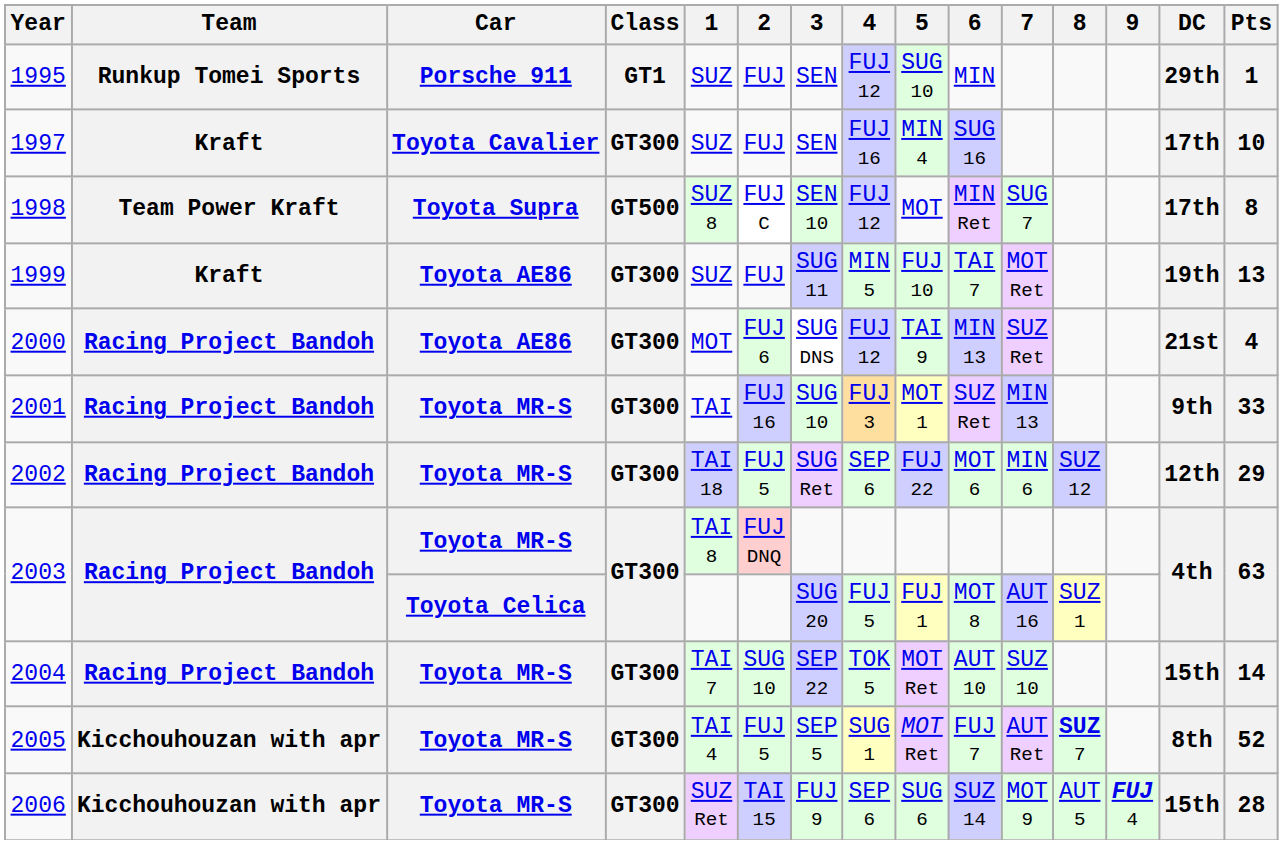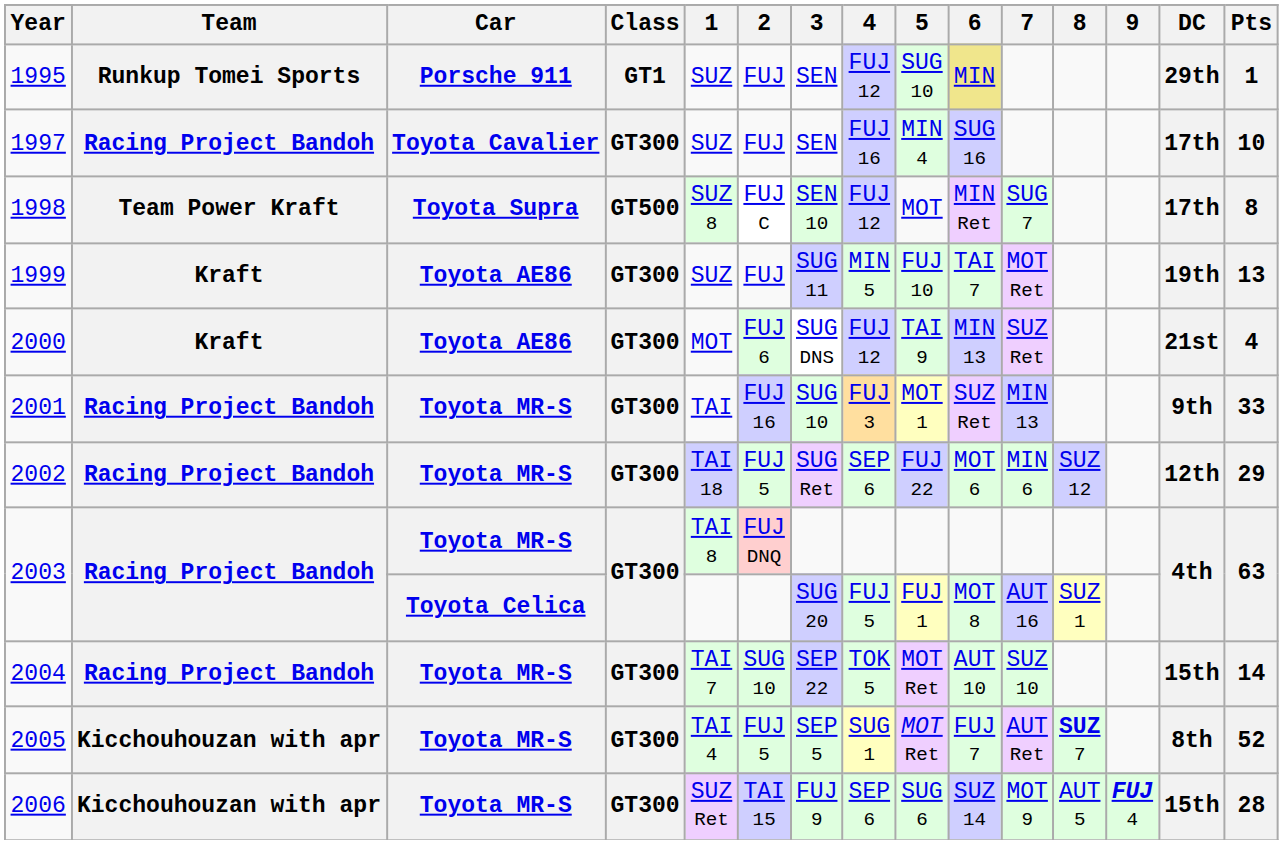1995 | 6: no background -> khaki background
1997 | Team: Kraft -> Racing Project Bandoh
2000 | Team: Racing Project Bandoh -> Kraft
